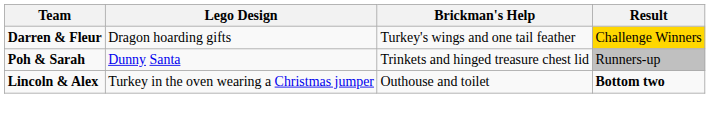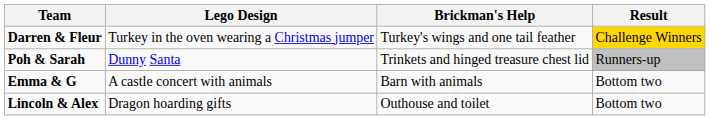Darren & Fleur | Lego Design: Dragon hoarding gifts -> Turkey in the oven wearing a Christmas jumper
+ row: Emma & G | A castle concert with animals | Barn with animals | Bottom two
Lincoln & Alex | Lego Design: Turkey in the oven wearing a Christmas jumper -> Dragon hoarding gifts
Lincoln & Alex | Result: bold -> normal
